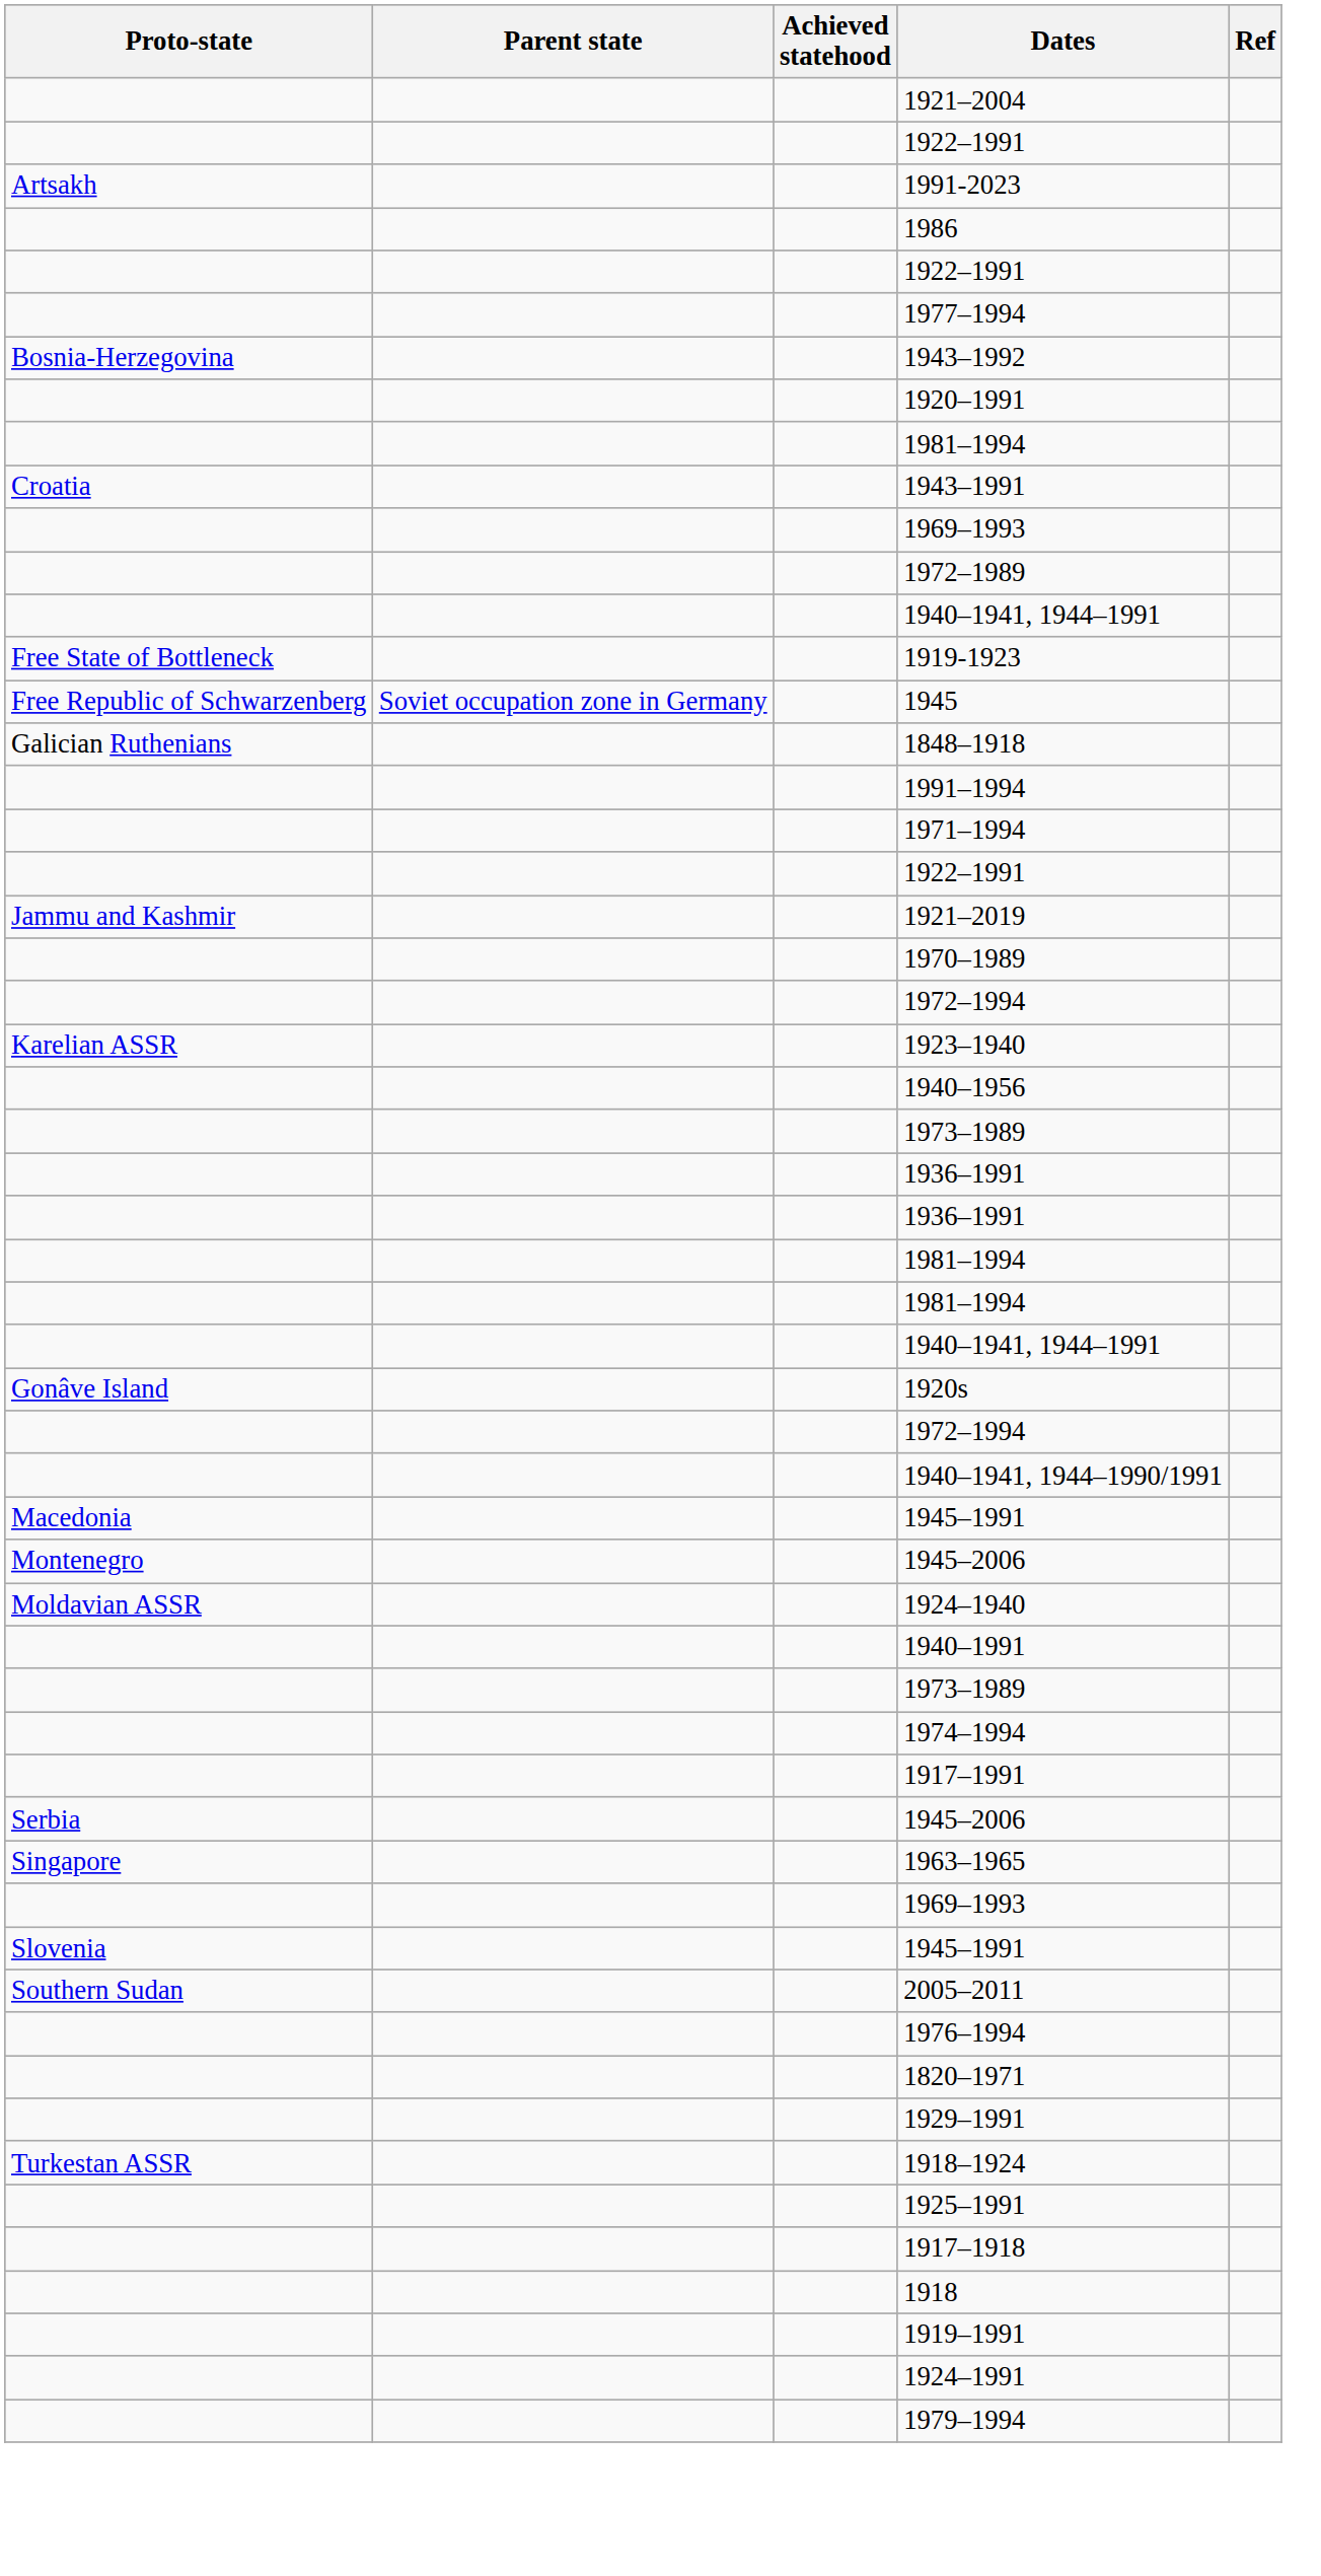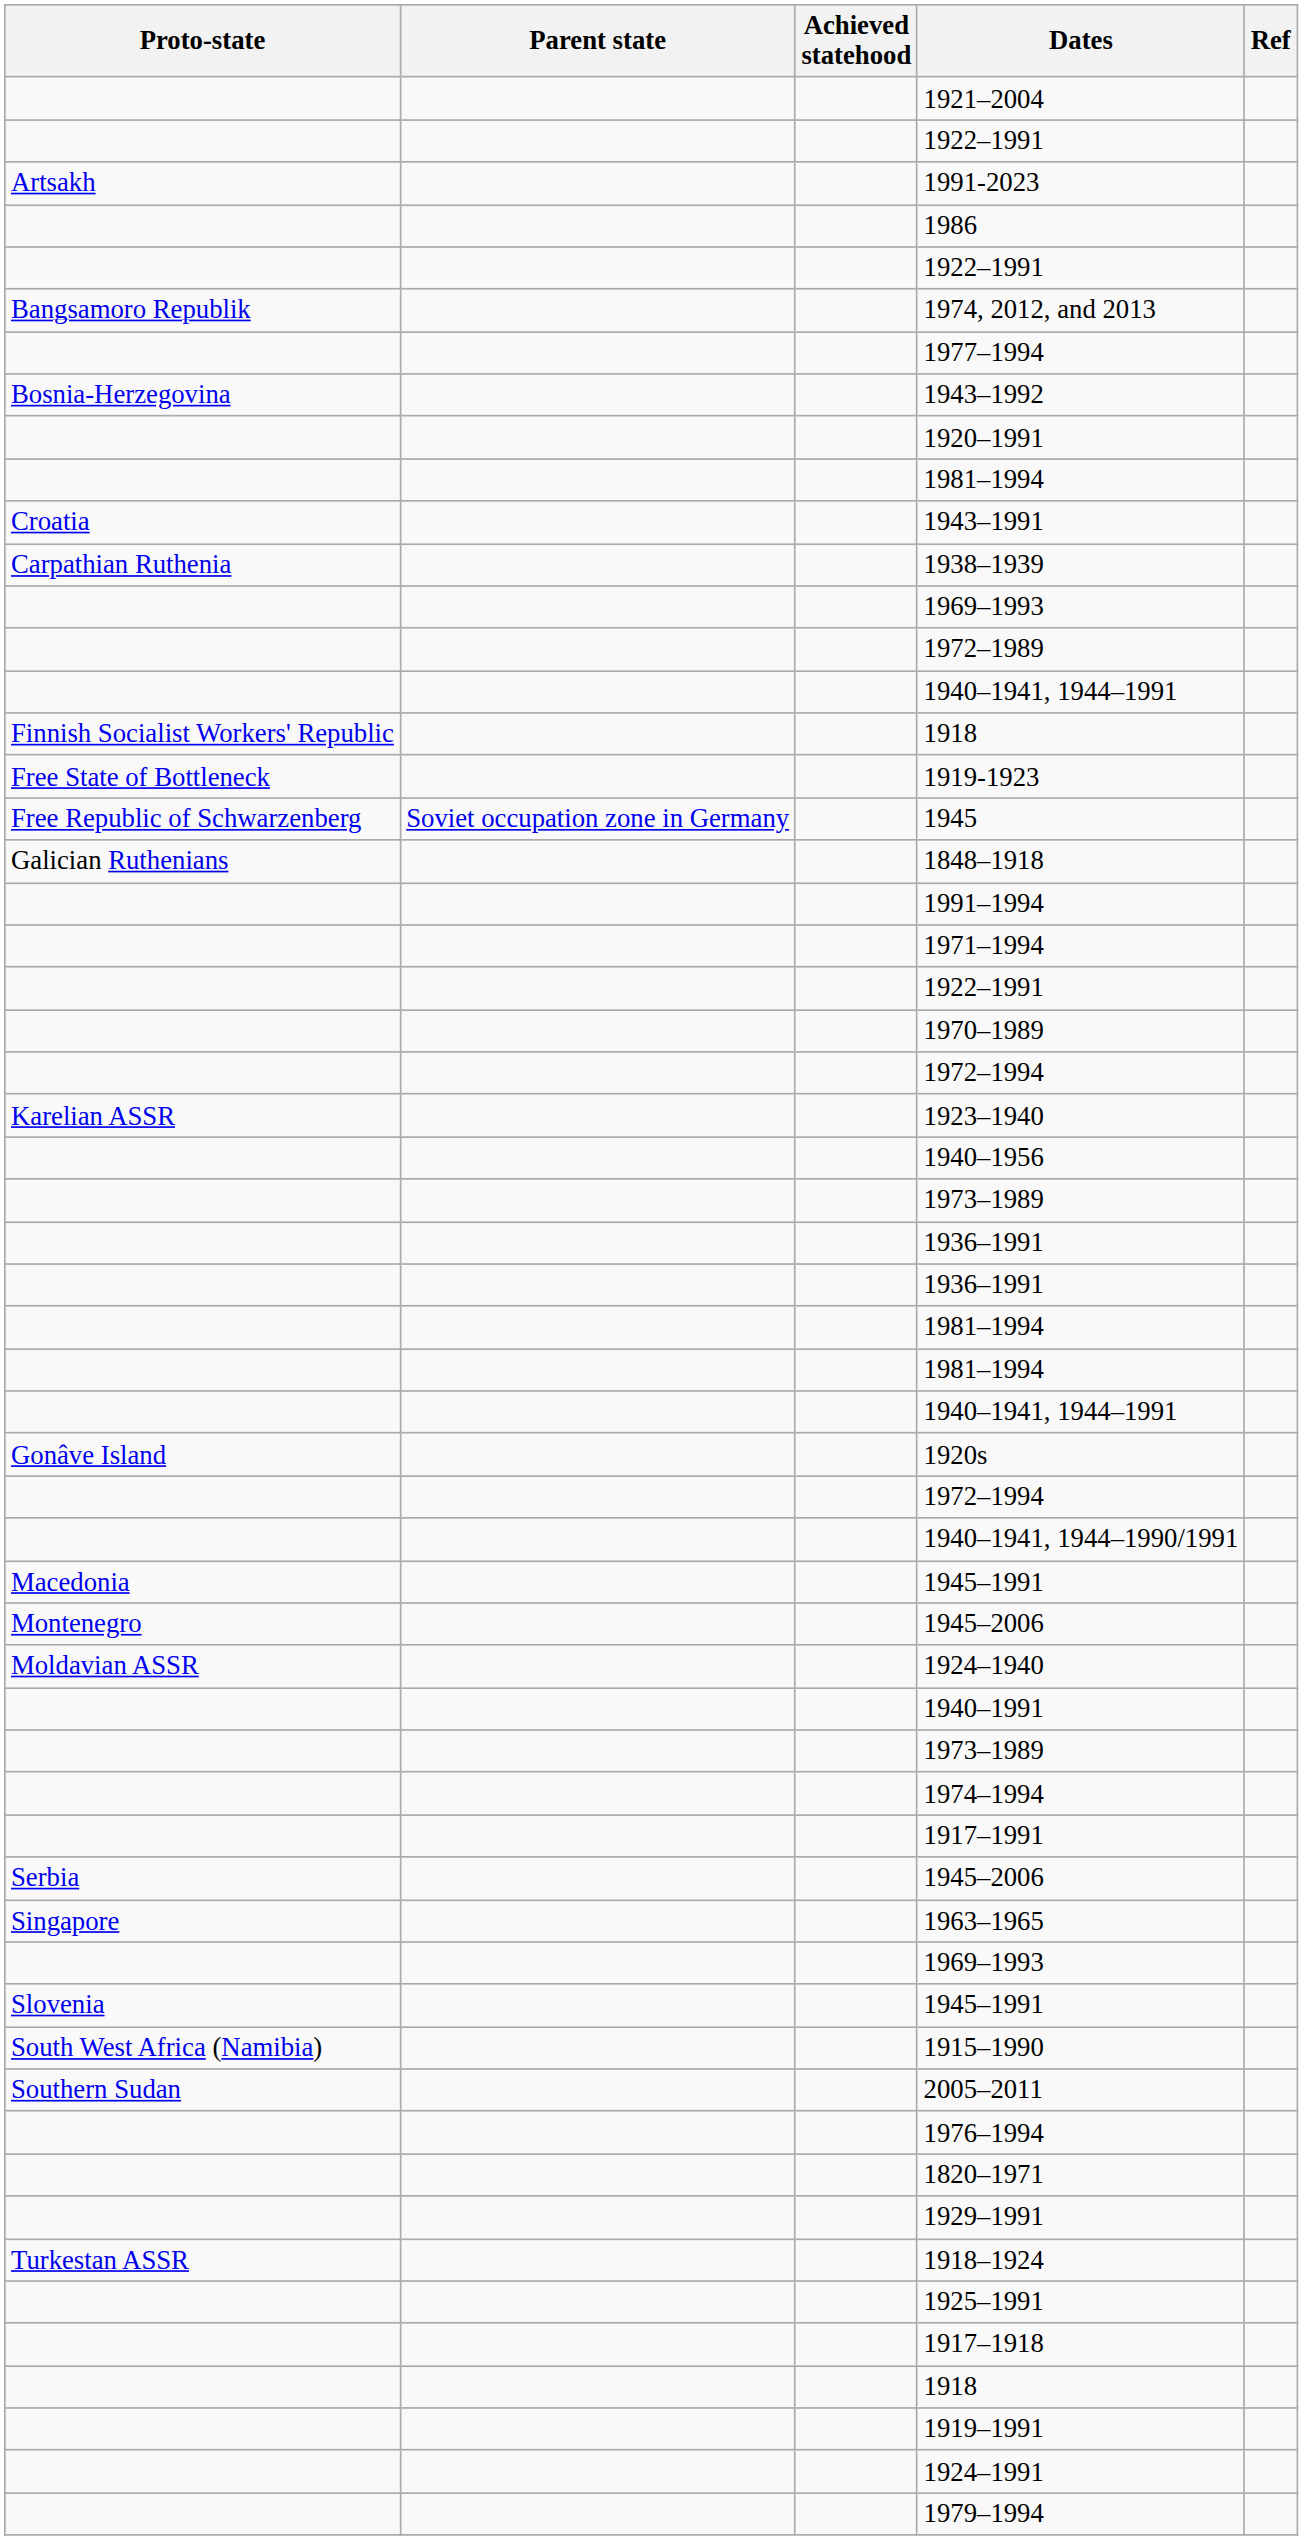+ row: Bangsamoro Republik | 1974, 2012, and 2013
+ row: Carpathian Ruthenia | 1938–1939
+ row: Finnish Socialist Workers' Republic | 1918
- row: Jammu and Kashmir | 1921–2019
+ row: South West Africa (Namibia) | 1915–1990
